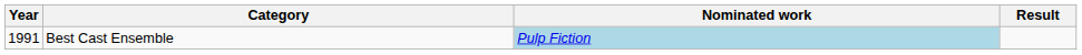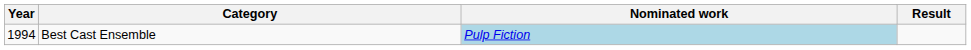Best Cast Ensemble | Year: 1991 -> 1994
